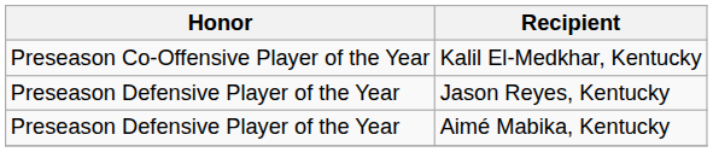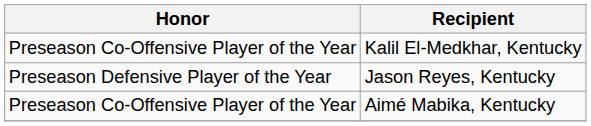Aimé Mabika, Kentucky | Honor: Preseason Defensive Player of the Year -> Preseason Co-Offensive Player of the Year
